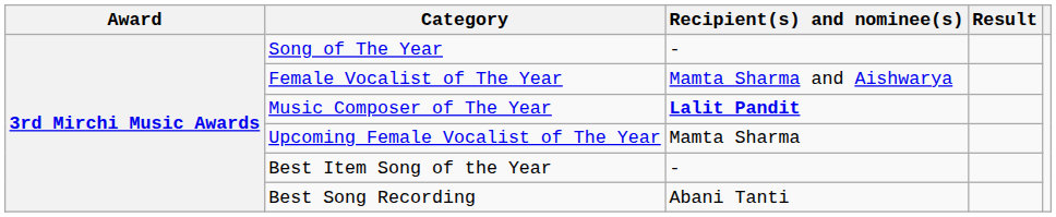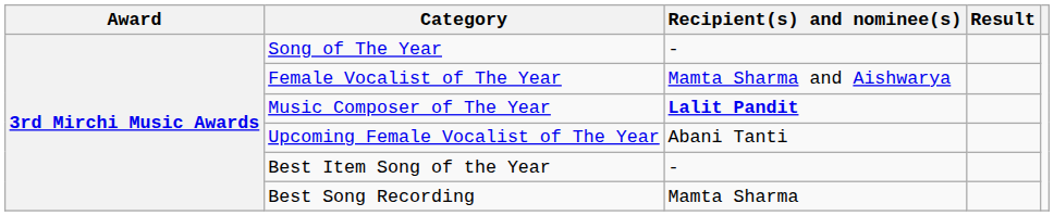Upcoming Female Vocalist of The Year | Recipient(s) and nominee(s): Mamta Sharma -> Abani Tanti
Best Song Recording | Recipient(s) and nominee(s): Abani Tanti -> Mamta Sharma
